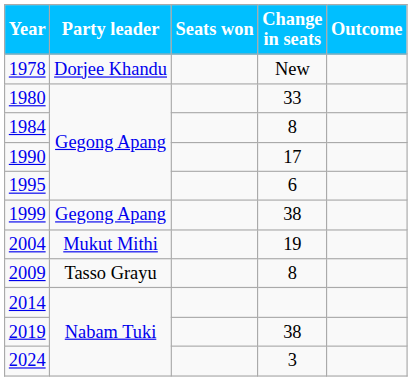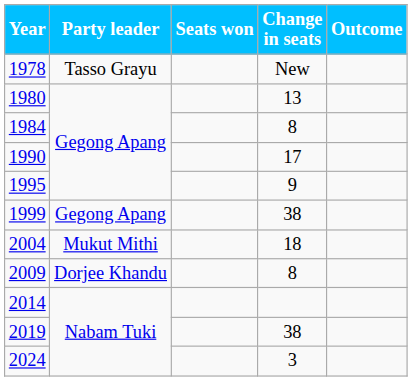1978 | Party leader: Dorjee Khandu -> Tasso Grayu
1980 | Change in seats: 33 -> 13
1995 | Change in seats: 6 -> 9
2004 | Change in seats: 19 -> 18
2009 | Party leader: Tasso Grayu -> Dorjee Khandu
